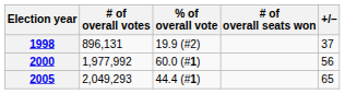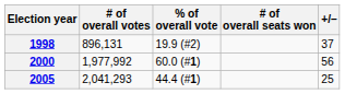2005 | # of overall votes: 2,049,293 -> 2,041,293
2005 | +/–: 65 -> 25
